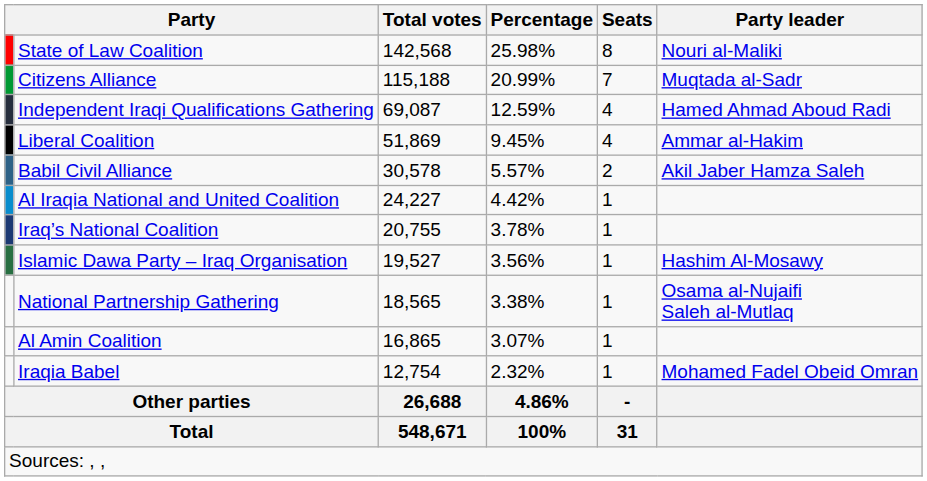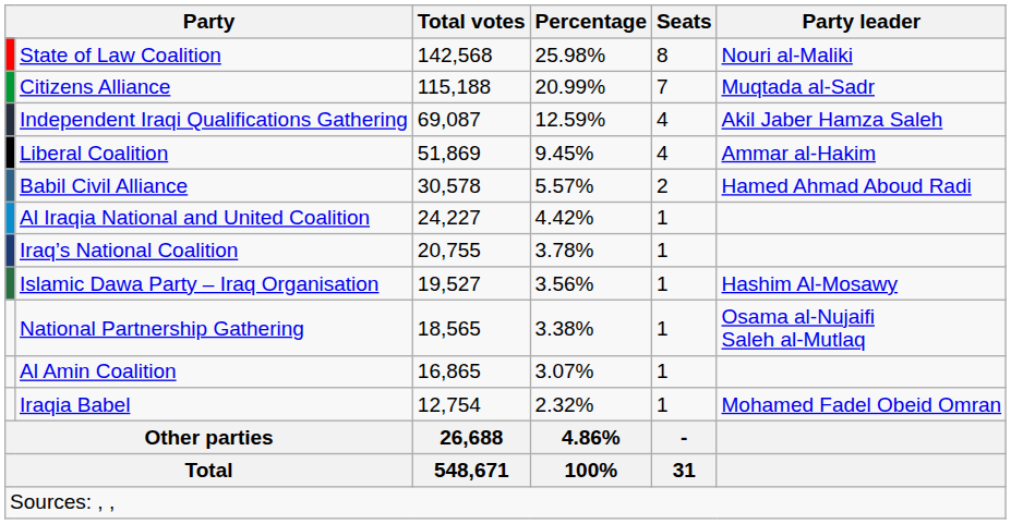Independent Iraqi Qualifications Gathering | Party leader: Hamed Ahmad Aboud Radi -> Akil Jaber Hamza Saleh
Babil Civil Alliance | Party leader: Akil Jaber Hamza Saleh -> Hamed Ahmad Aboud Radi
